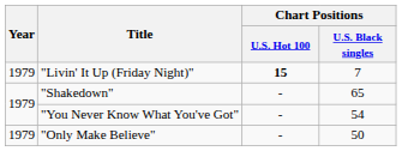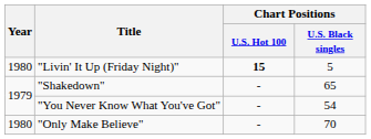"Livin' It Up (Friday Night)" | Year: 1979 -> 1980
"Livin' It Up (Friday Night)" | Chart Positions / U.S. Black singles: 7 -> 5
"Only Make Believe" | Year: 1979 -> 1980
"Only Make Believe" | Chart Positions / U.S. Black singles: 50 -> 70
